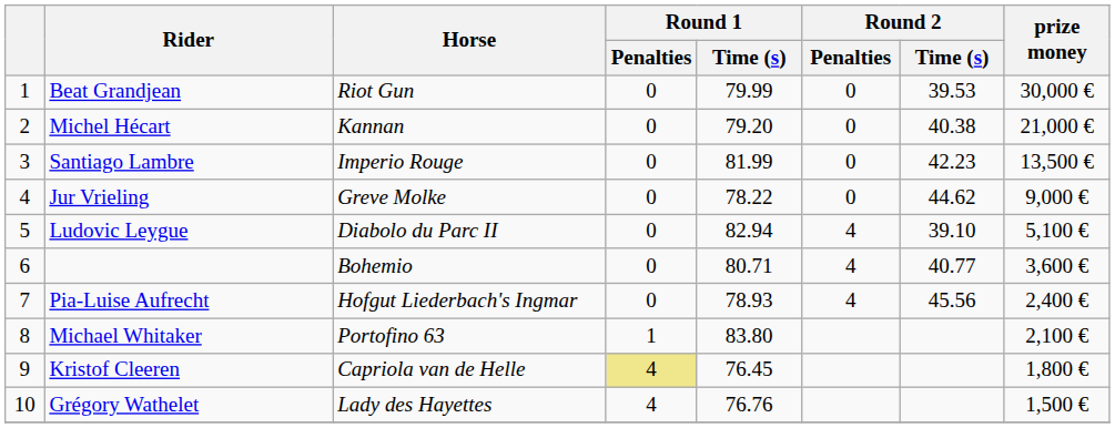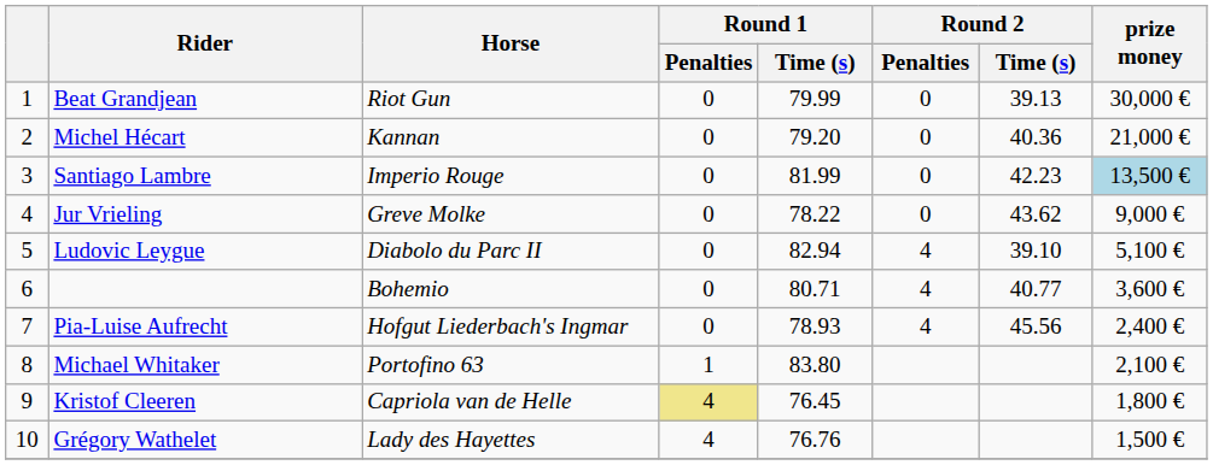Beat Grandjean | Round 2 / Time (s): 39.53 -> 39.13
Michel Hécart | Round 2 / Time (s): 40.38 -> 40.36
Santiago Lambre | prize money: no background -> lightblue background
Jur Vrieling | Round 2 / Time (s): 44.62 -> 43.62
